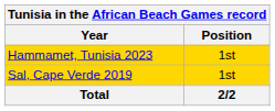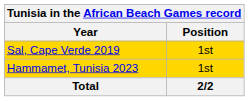rows swapped: Sal, Cape Verde 2019 <-> Hammamet, Tunisia 2023
